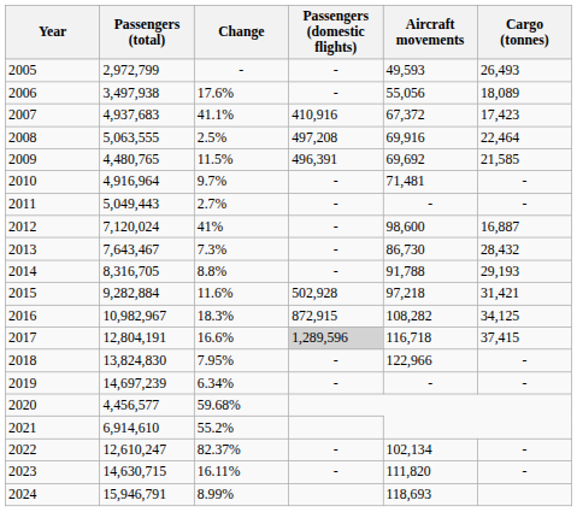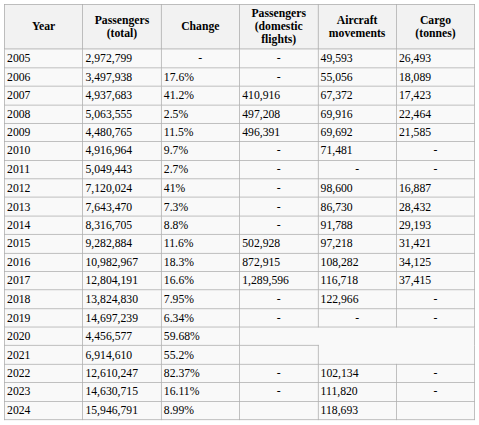2007 | Change: 41.1% -> 41.2%
2013 | Passengers (total): 7,643,467 -> 7,643,470
2017 | Passengers (domestic flights): lightgrey background -> no background
